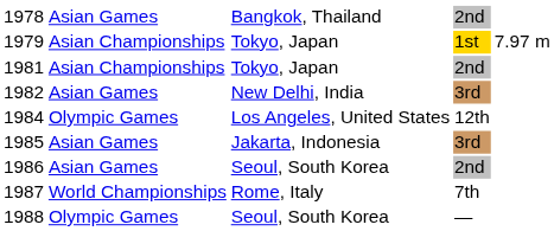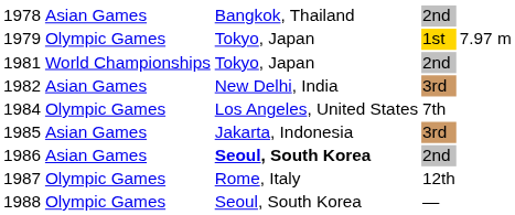1979 | column 2: Asian Championships -> Olympic Games
1981 | column 2: Asian Championships -> World Championships
1984 | column 4: 12th -> 7th
1986 | column 3: normal -> bold
1987 | column 2: World Championships -> Olympic Games
1987 | column 4: 7th -> 12th
